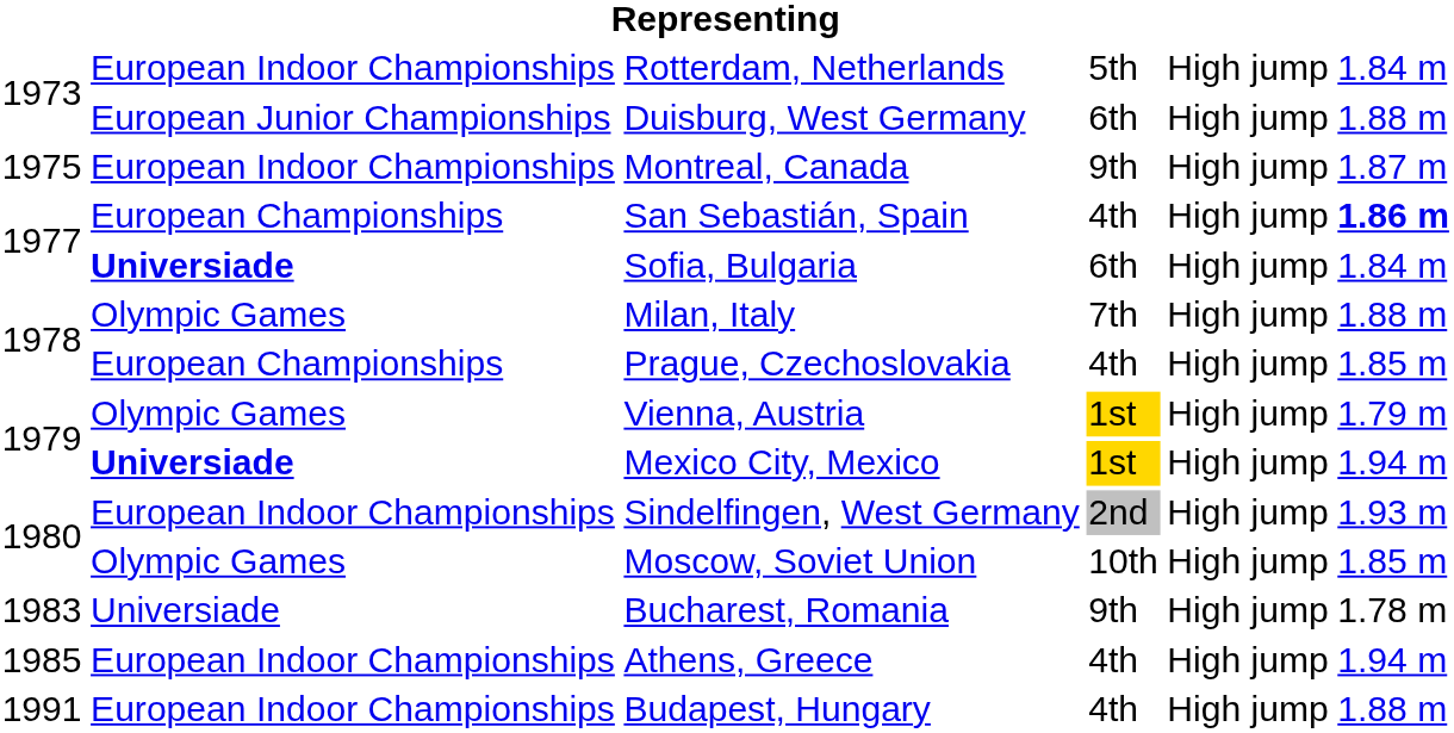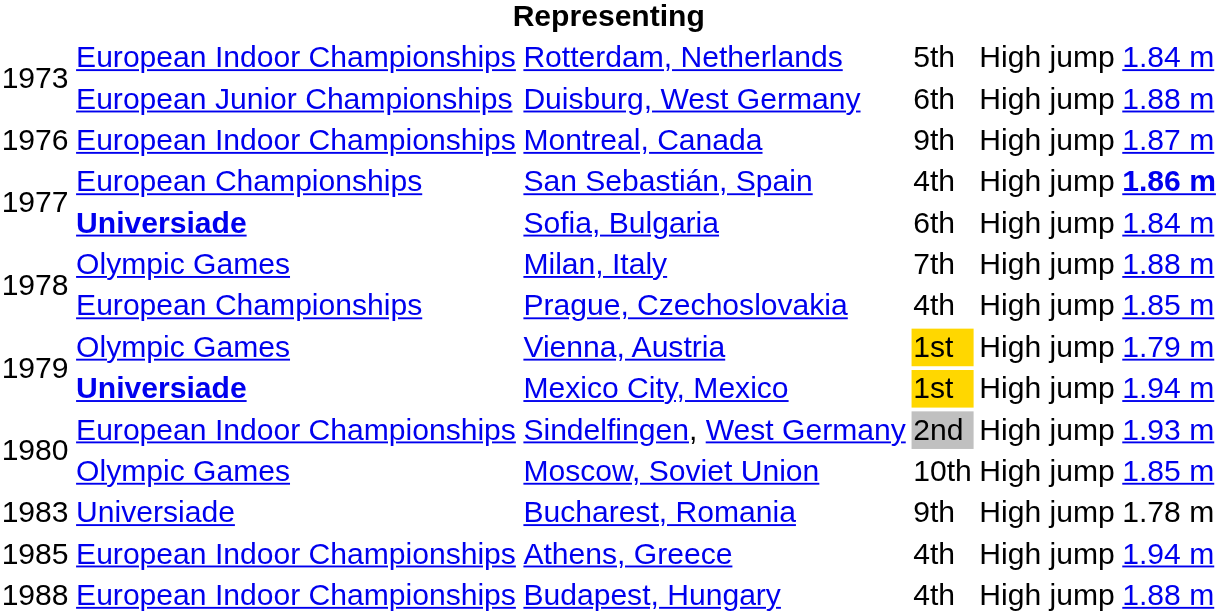Montreal, Canada | column 1: 1975 -> 1976
Budapest, Hungary | column 1: 1991 -> 1988
